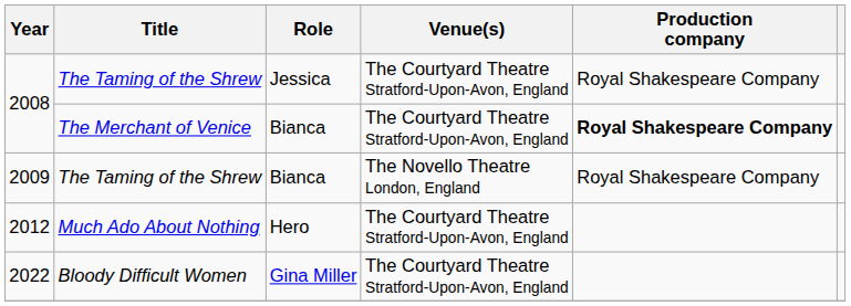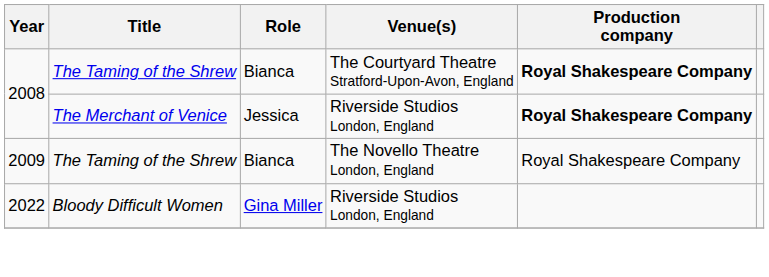2008 / The Taming of the Shrew | Role: Jessica -> Bianca
2008 / The Taming of the Shrew | Production company: normal -> bold
2008 / The Merchant of Venice | Role: Bianca -> Jessica
2008 / The Merchant of Venice | Venue(s): The Courtyard Theatre Stratford-Upon-Avon, England -> Riverside Studios London, England
- row: 2012 | Much Ado About Nothing | Hero | The Courtyard Theatre Stratford-Upon-Avon, England
2022 | Venue(s): The Courtyard Theatre Stratford-Upon-Avon, England -> Riverside Studios London, England
